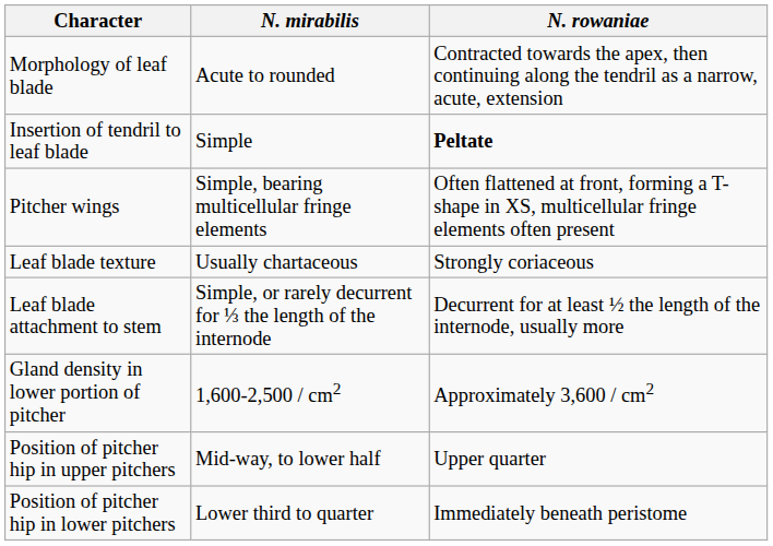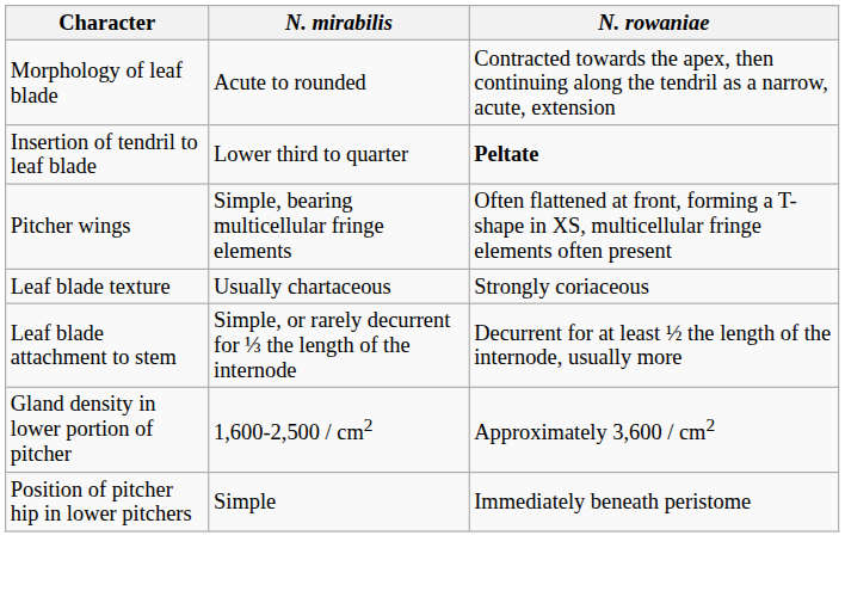Insertion of tendril to leaf blade | N. mirabilis: Simple -> Lower third to quarter
- row: Position of pitcher hip in upper pitchers | Mid-way, to lower half | Upper quarter
Position of pitcher hip in lower pitchers | N. mirabilis: Lower third to quarter -> Simple
